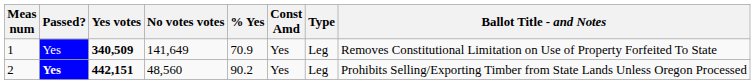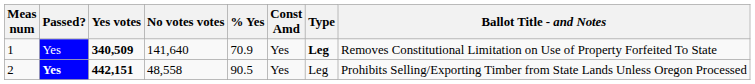1 | No votes votes: 141,649 -> 141,640
1 | Type: normal -> bold
2 | No votes votes: 48,560 -> 48,558
2 | % Yes: 90.2 -> 90.5
